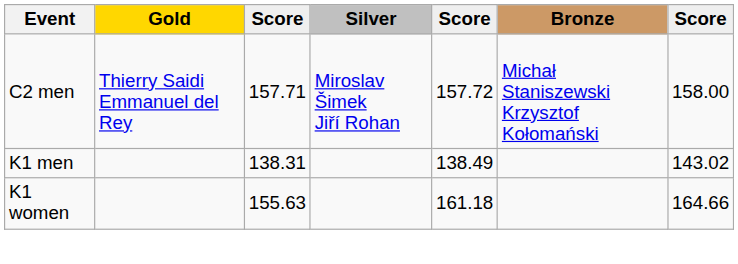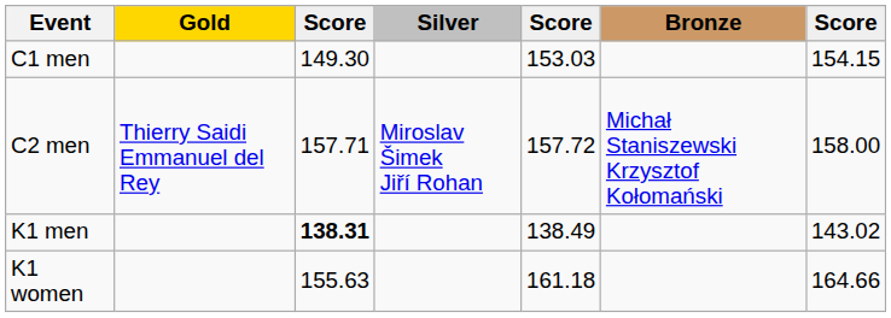+ row: C1 men | 149.30 | 153.03 | 154.15
K1 men | column 3: normal -> bold
